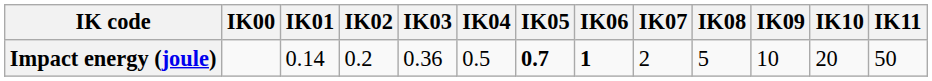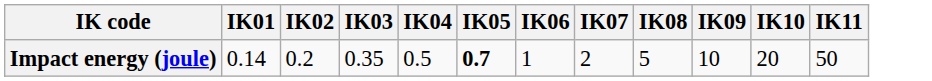- column: IK00
Impact energy (joule) | IK03: 0.36 -> 0.35
Impact energy (joule) | IK06: bold -> normal
